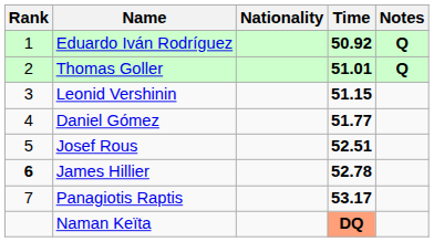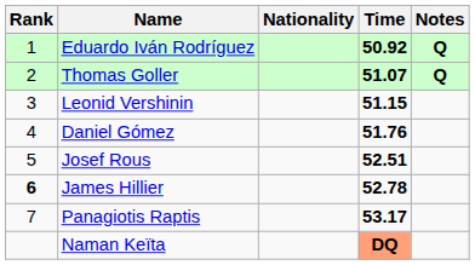Thomas Goller | Time: 51.01 -> 51.07
Daniel Gómez | Time: 51.77 -> 51.76
